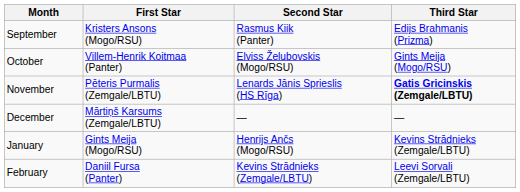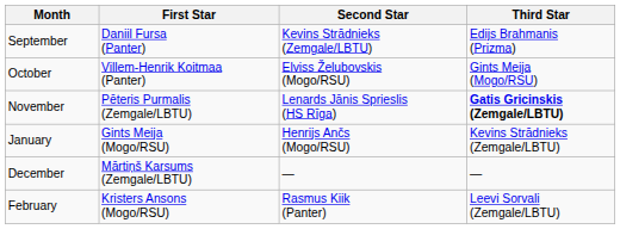September | First Star: Kristers Ansons (Mogo/RSU) -> Daniil Fursa (Panter)
September | Second Star: Rasmus Kiik (Panter) -> Kevins Strādnieks (Zemgale/LBTU)
rows swapped: December <-> January
February | First Star: Daniil Fursa (Panter) -> Kristers Ansons (Mogo/RSU)
February | Second Star: Kevins Strādnieks (Zemgale/LBTU) -> Rasmus Kiik (Panter)
